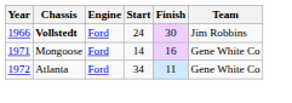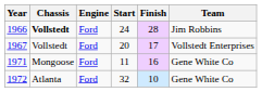1966 | Finish: 30 -> 28
+ row: 1967 | Vollstedt | Ford | 20 | 17 | Vollstedt Enterprises
1971 | Start: 14 -> 11
1972 | Start: 34 -> 32
1972 | Finish: 11 -> 10
